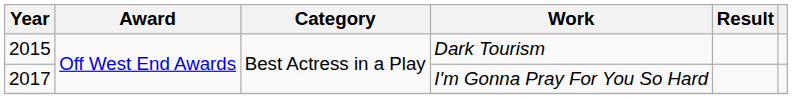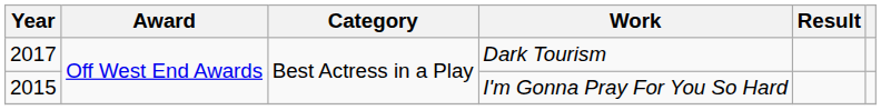Dark Tourism | Year: 2015 -> 2017
I'm Gonna Pray For You So Hard | Year: 2017 -> 2015
